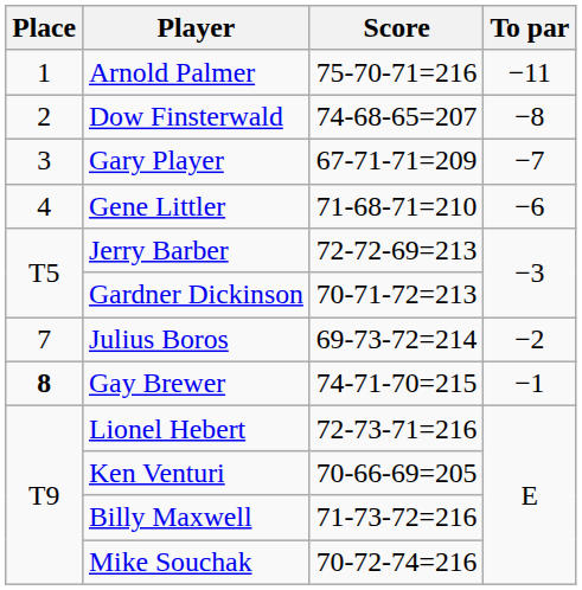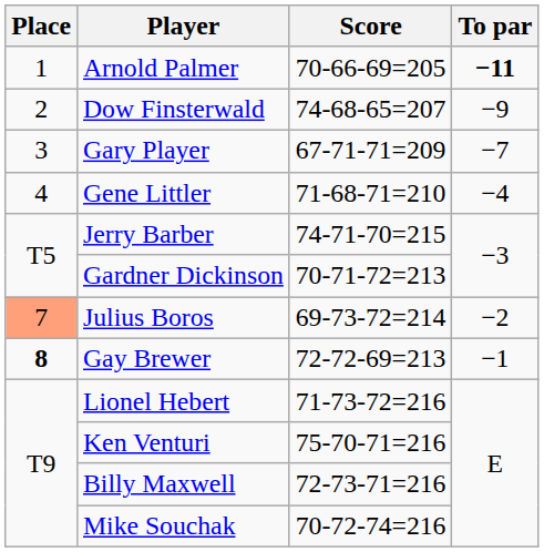Arnold Palmer | Score: 75-70-71=216 -> 70-66-69=205
Arnold Palmer | To par: normal -> bold
Dow Finsterwald | To par: −8 -> −9
Gene Littler | To par: −6 -> −4
Jerry Barber | Score: 72-72-69=213 -> 74-71-70=215
Julius Boros | Place: no background -> lightsalmon background
Gay Brewer | Score: 74-71-70=215 -> 72-72-69=213
Lionel Hebert | Score: 72-73-71=216 -> 71-73-72=216
Ken Venturi | Score: 70-66-69=205 -> 75-70-71=216
Billy Maxwell | Score: 71-73-72=216 -> 72-73-71=216
